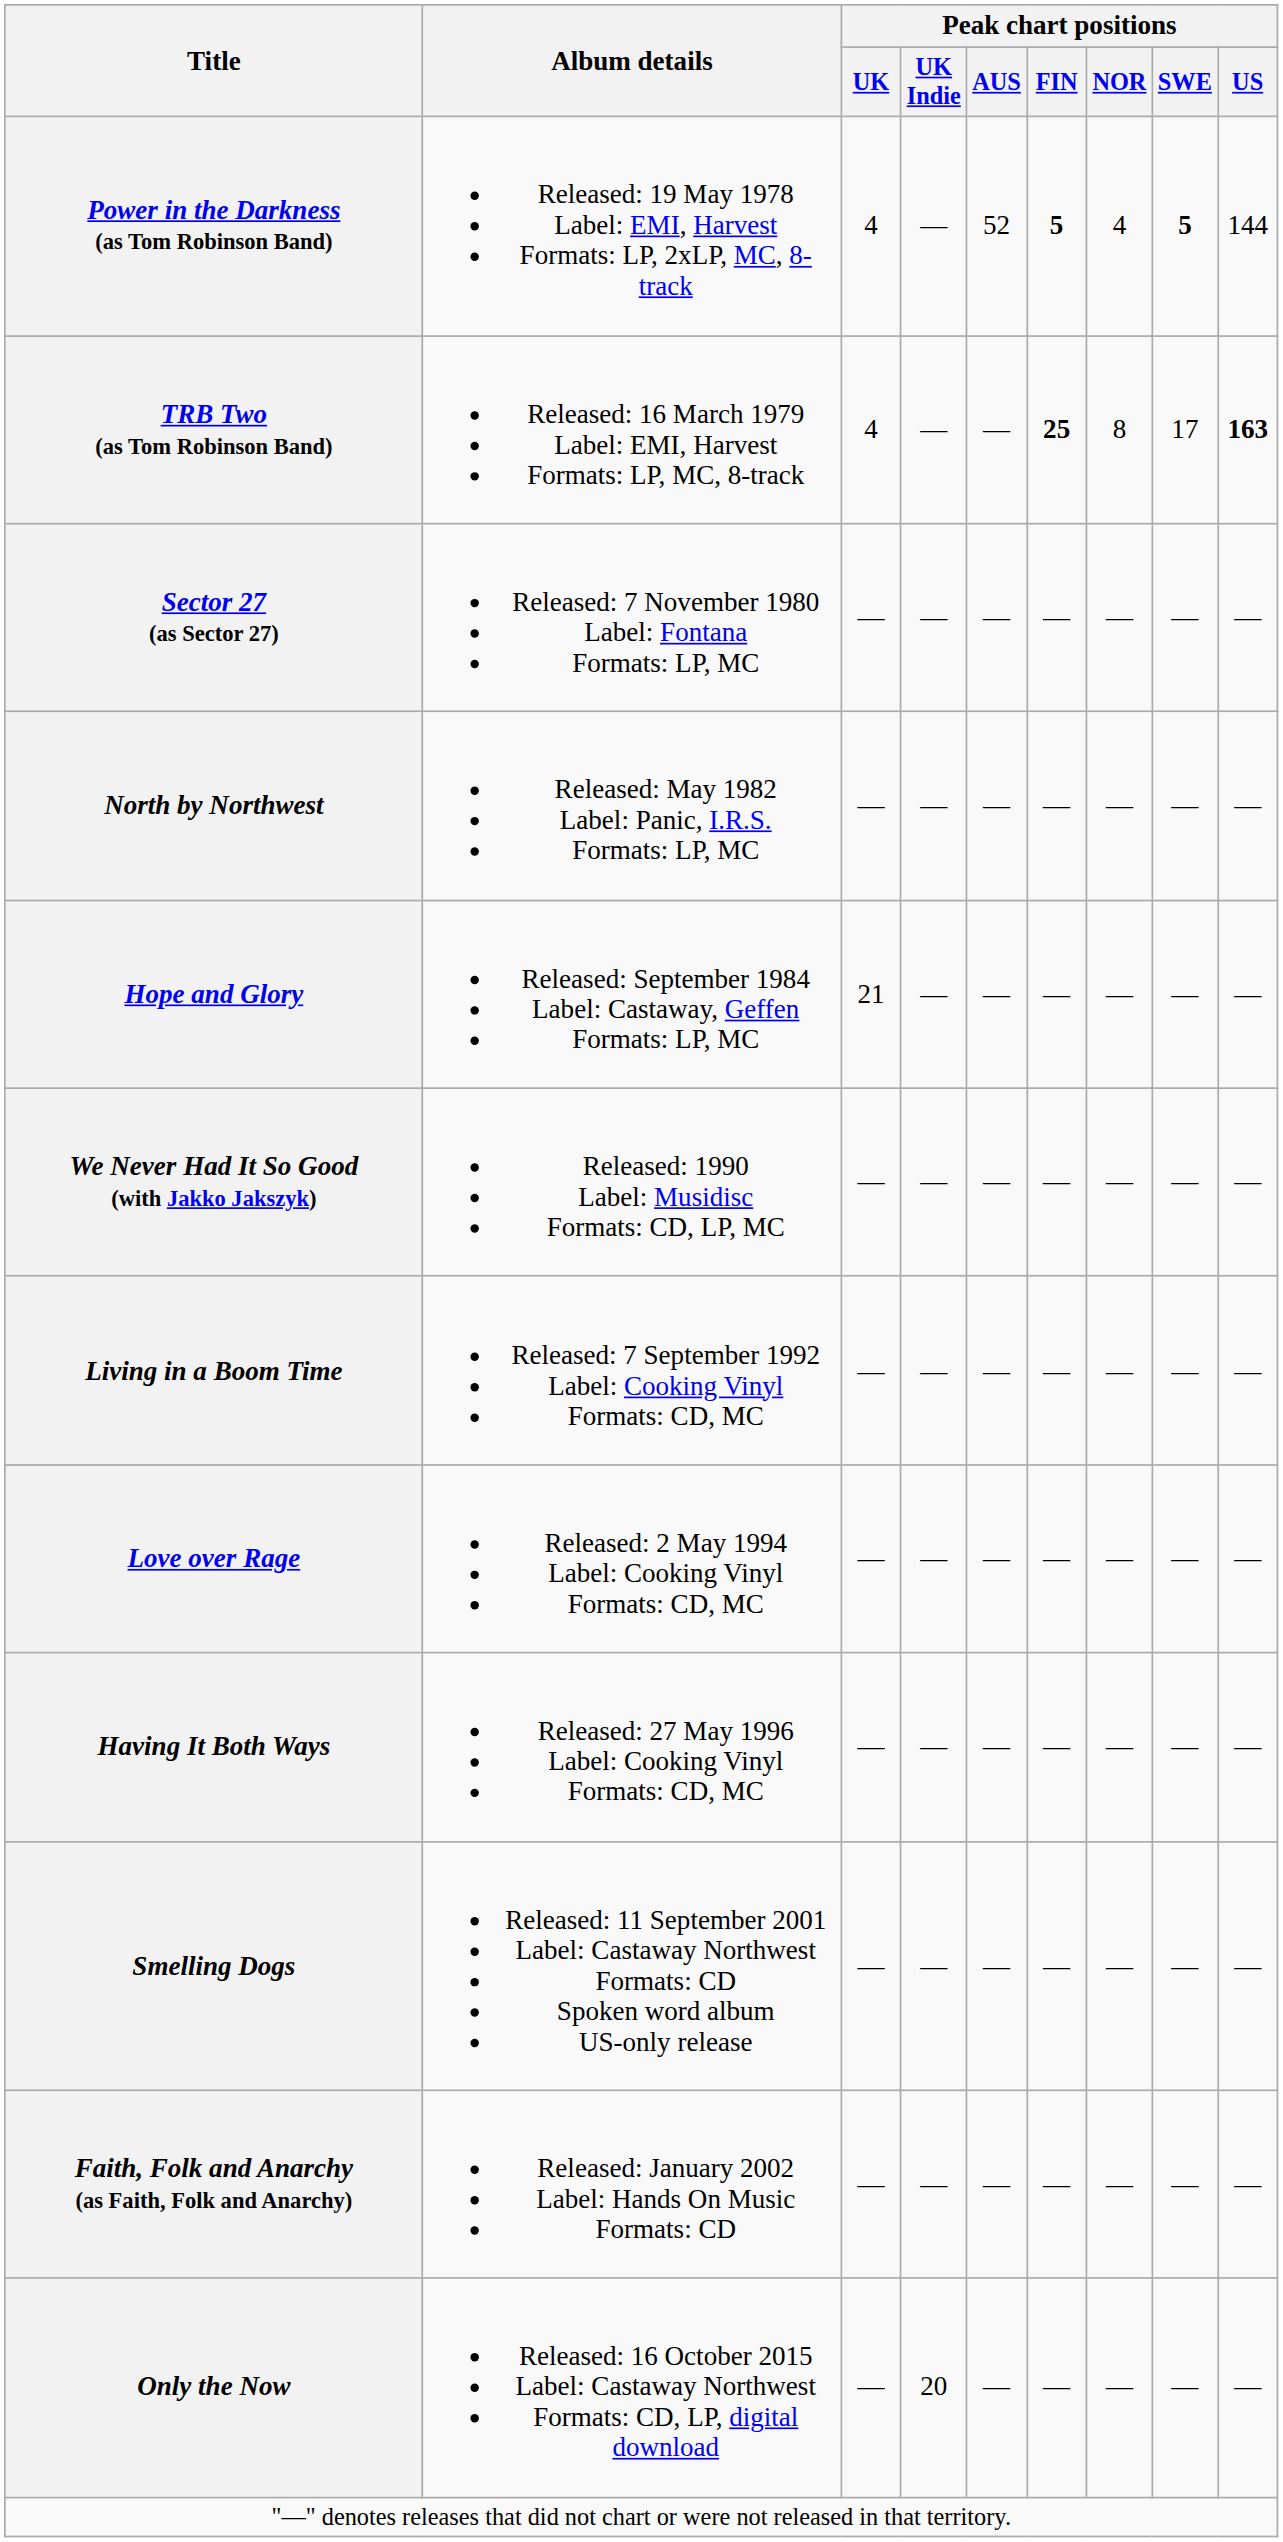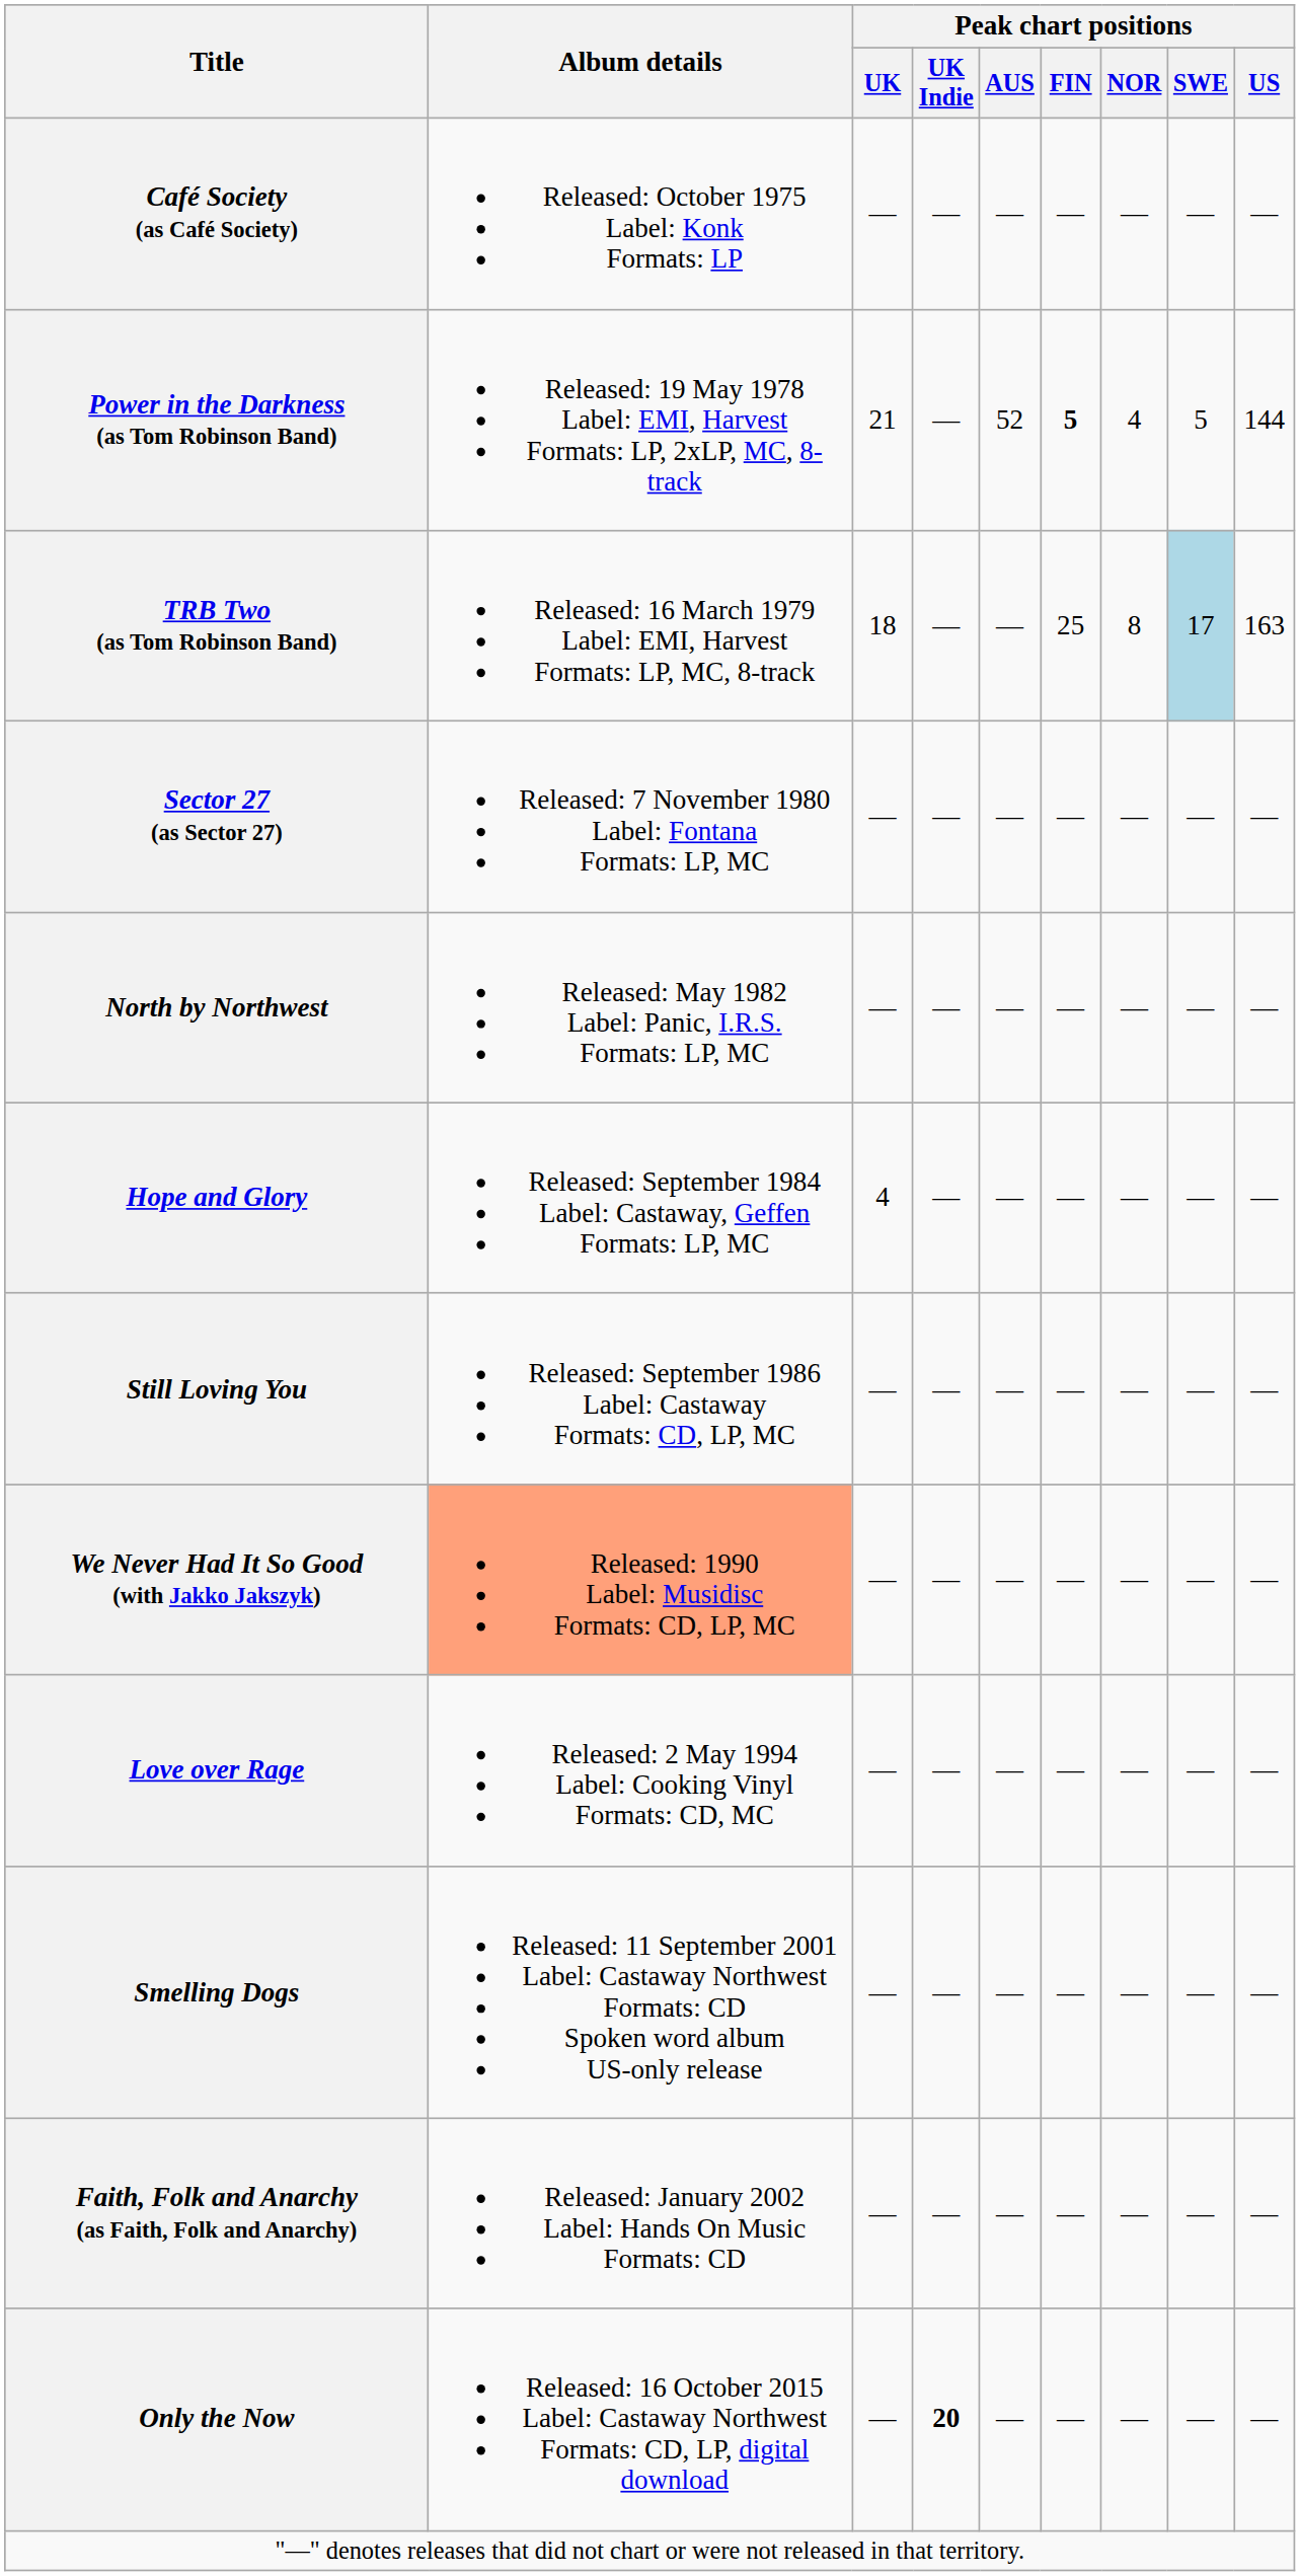+ row: Café Society (as Café Society) | Released: October 1975 Label: Konk Formats: LP | — | — | — | — | — | — | —
Power in the Darkness (as Tom Robinson Band) | Peak chart positions / UK: 4 -> 21
Power in the Darkness (as Tom Robinson Band) | Peak chart positions / SWE: bold -> normal
TRB Two (as Tom Robinson Band) | Peak chart positions / UK: 4 -> 18
TRB Two (as Tom Robinson Band) | Peak chart positions / FIN: bold -> normal
TRB Two (as Tom Robinson Band) | Peak chart positions / SWE: no background -> lightblue background
TRB Two (as Tom Robinson Band) | Peak chart positions / US: bold -> normal
Hope and Glory | Peak chart positions / UK: 21 -> 4
+ row: Still Loving You | Released: September 1986 Label: Castaway Formats: CD, LP, MC | — | — | — | — | — | — | —
We Never Had It So Good (with Jakko Jakszyk) | Album details: no background -> lightsalmon background
- row: Living in a Boom Time | Released: 7 September 1992 Label: Cooking Vinyl Formats: CD, MC | — | — | — | — | — | — | —
- row: Having It Both Ways | Released: 27 May 1996 Label: Cooking Vinyl Formats: CD, MC | — | — | — | — | — | — | —
Only the Now | Peak chart positions / UK Indie: normal -> bold
